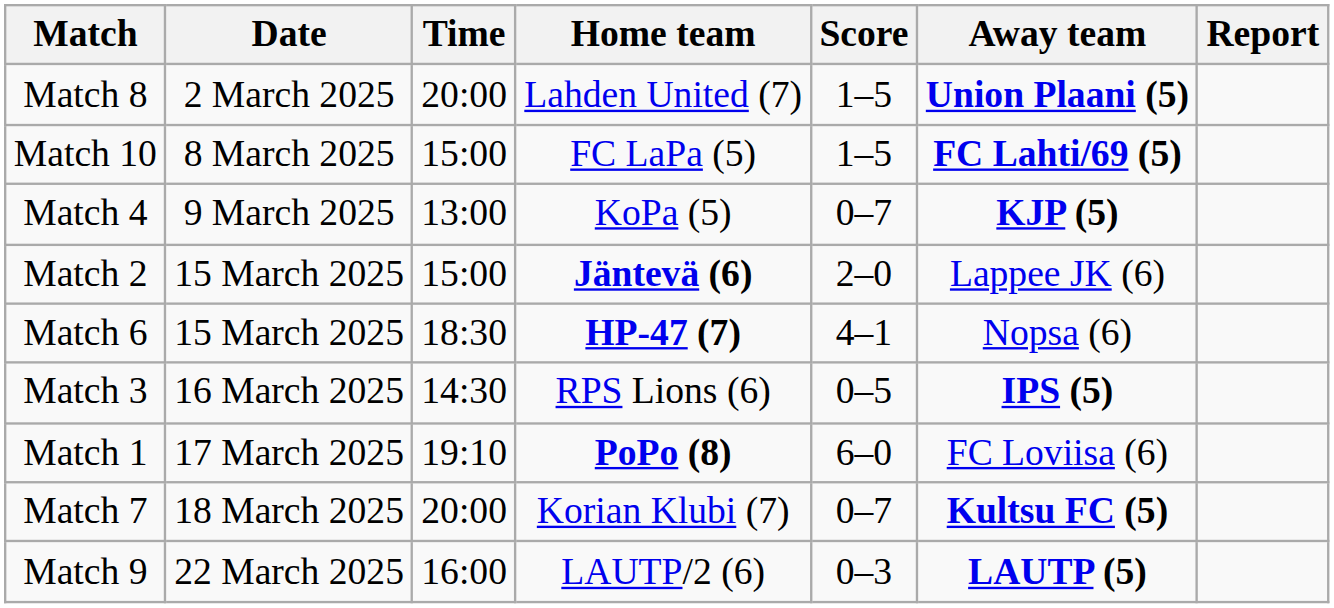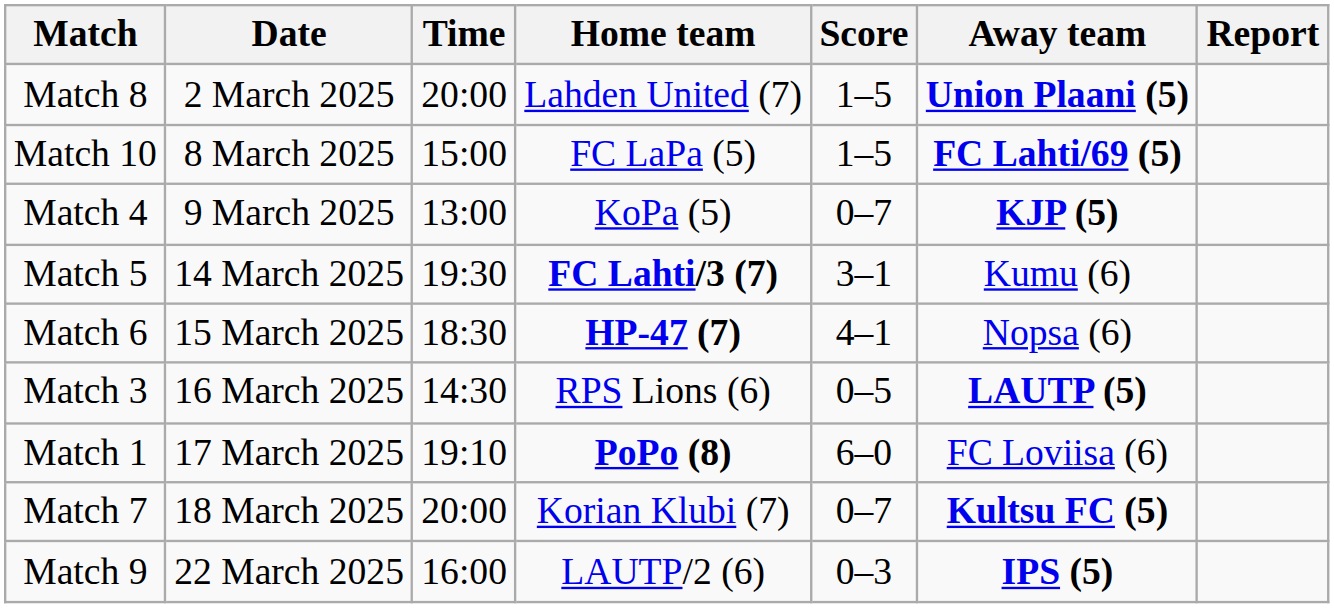+ row: Match 5 | 14 March 2025 | 19:30 | FC Lahti/3 (7) | 3–1 | Kumu (6)
- row: Match 2 | 15 March 2025 | 15:00 | Jäntevä (6) | 2–0 | Lappee JK (6)
Match 3 | Away team: IPS (5) -> LAUTP (5)
Match 9 | Away team: LAUTP (5) -> IPS (5)
